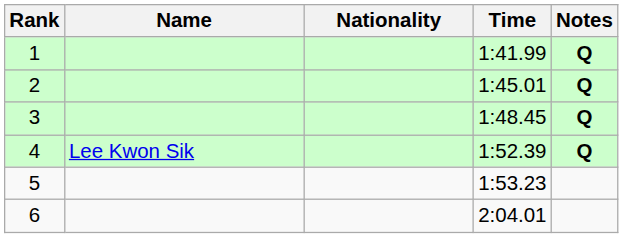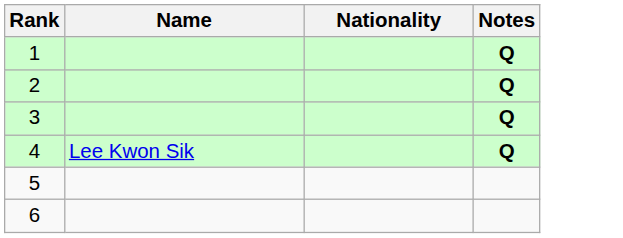- column: Time | 1:41.99 | 1:45.01 | 1:48.45 | 1:52.39 | 1:53.23 | 2:04.01
